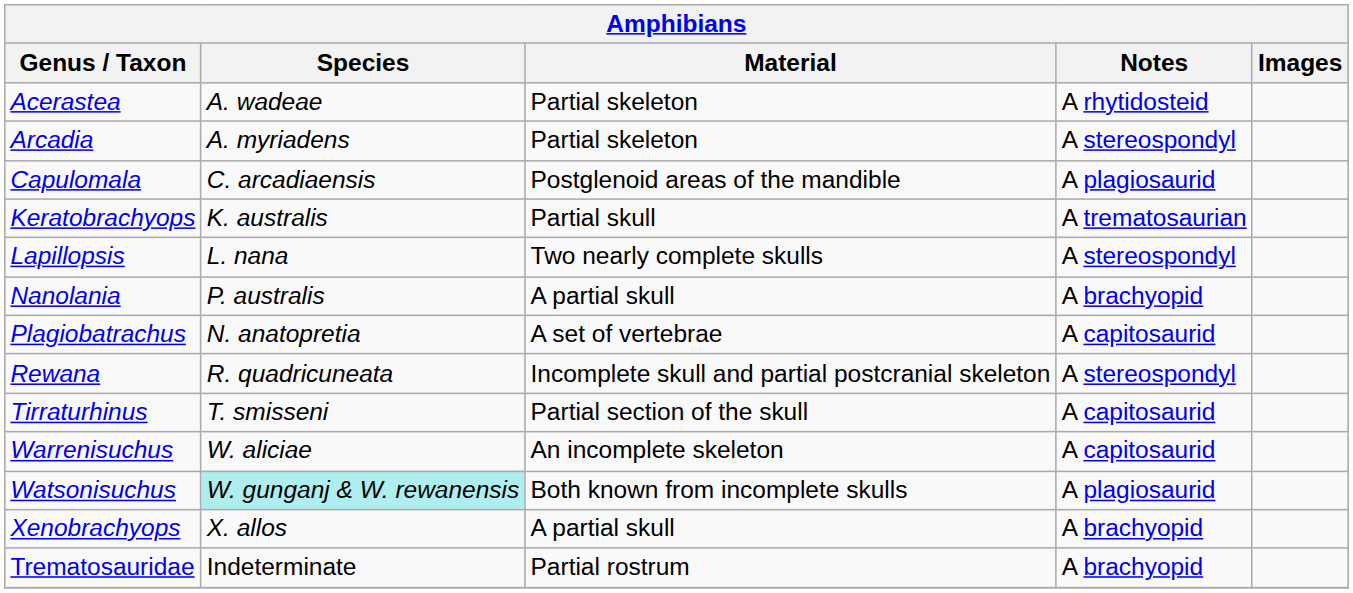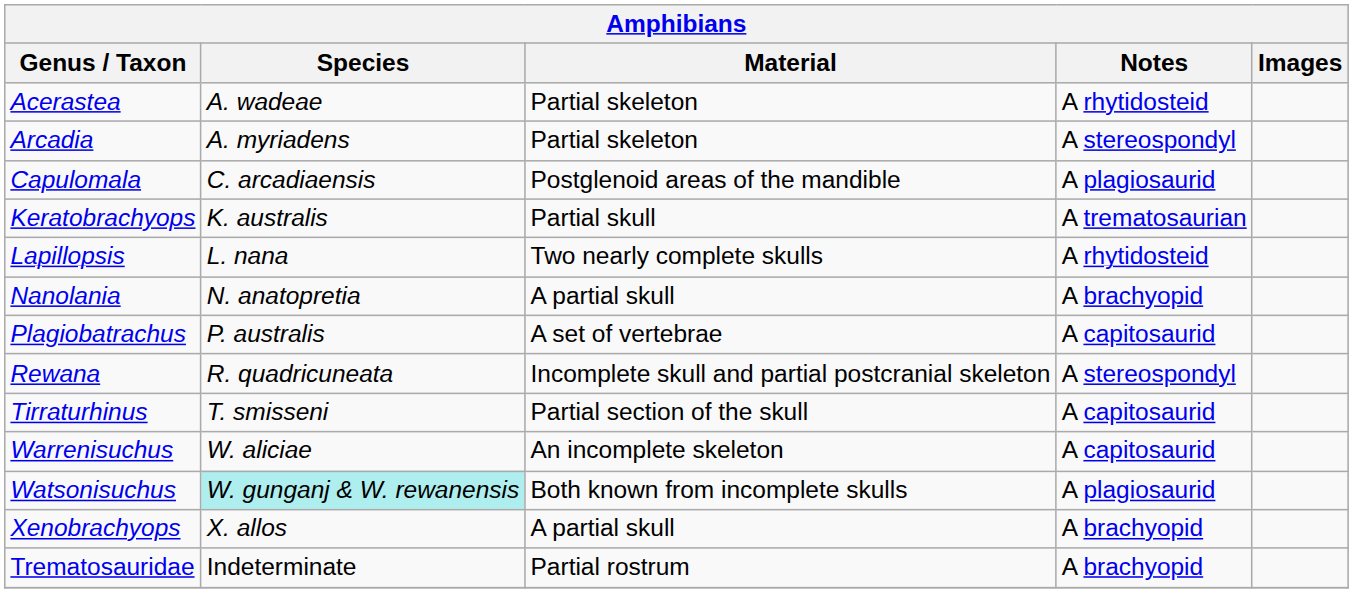Lapillopsis | Notes: A stereospondyl -> A rhytidosteid
Nanolania | Species: P. australis -> N. anatopretia
Plagiobatrachus | Species: N. anatopretia -> P. australis
